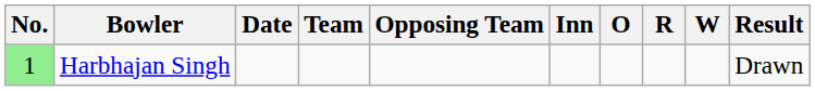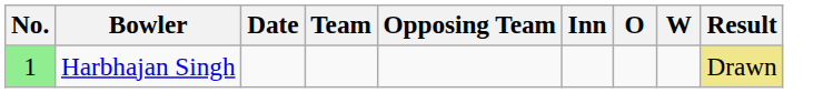- column: R
Harbhajan Singh | Result: no background -> khaki background
